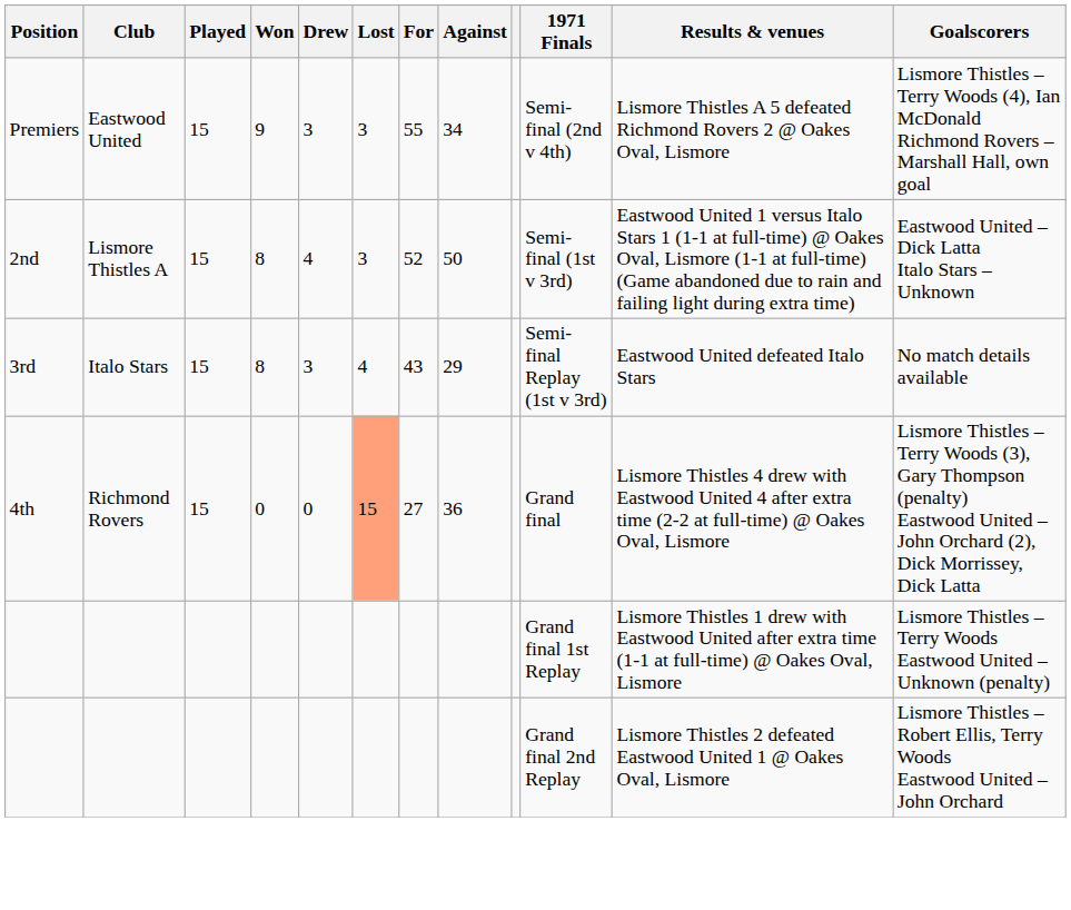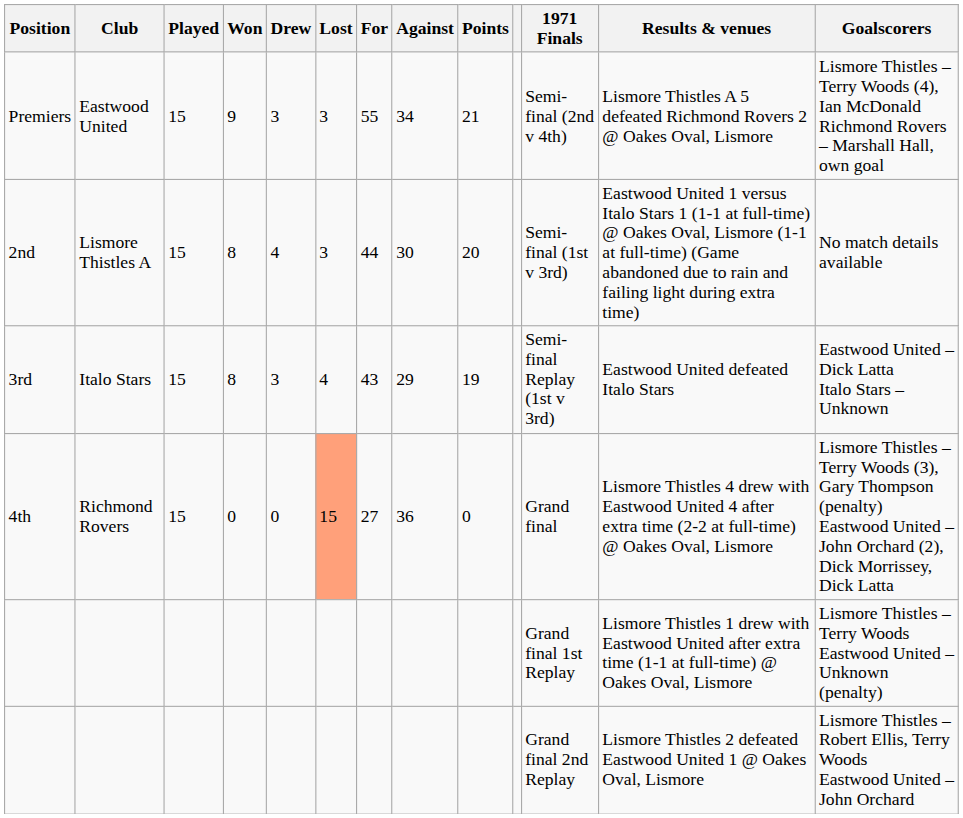+ column: Points | 21 | 20 | 19 | 0
2nd | For: 52 -> 44
2nd | Against: 50 -> 30
2nd | Goalscorers: Eastwood United – Dick Latta Italo Stars – Unknown -> No match details available
3rd | Goalscorers: No match details available -> Eastwood United – Dick Latta Italo Stars – Unknown
